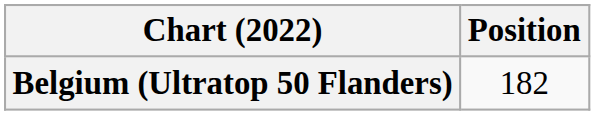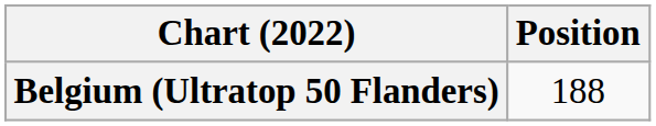Belgium (Ultratop 50 Flanders) | Position: 182 -> 188
